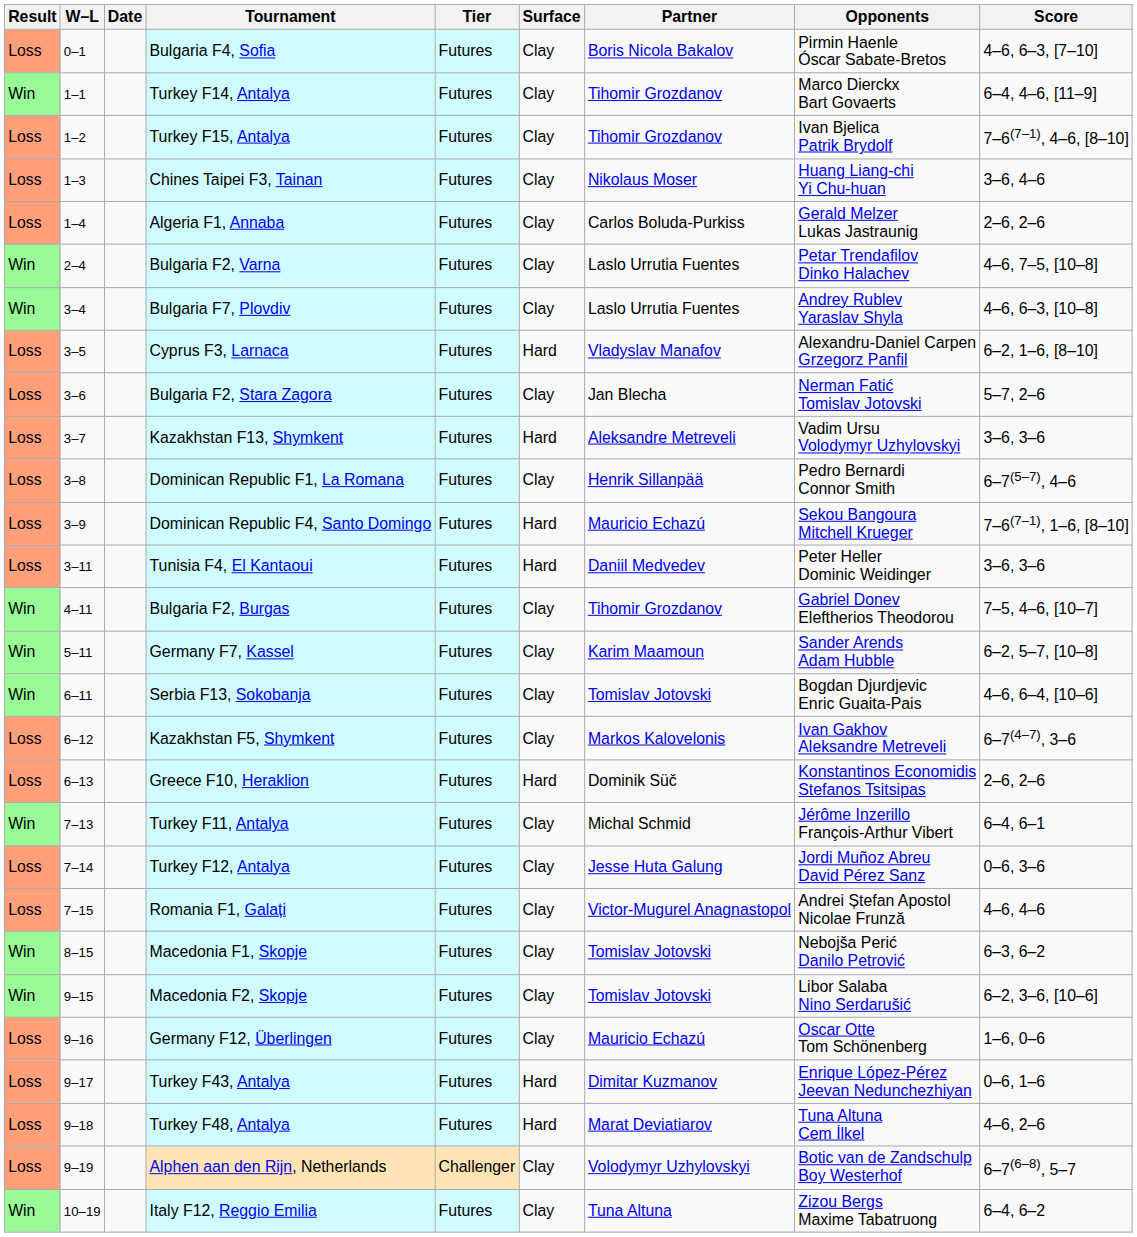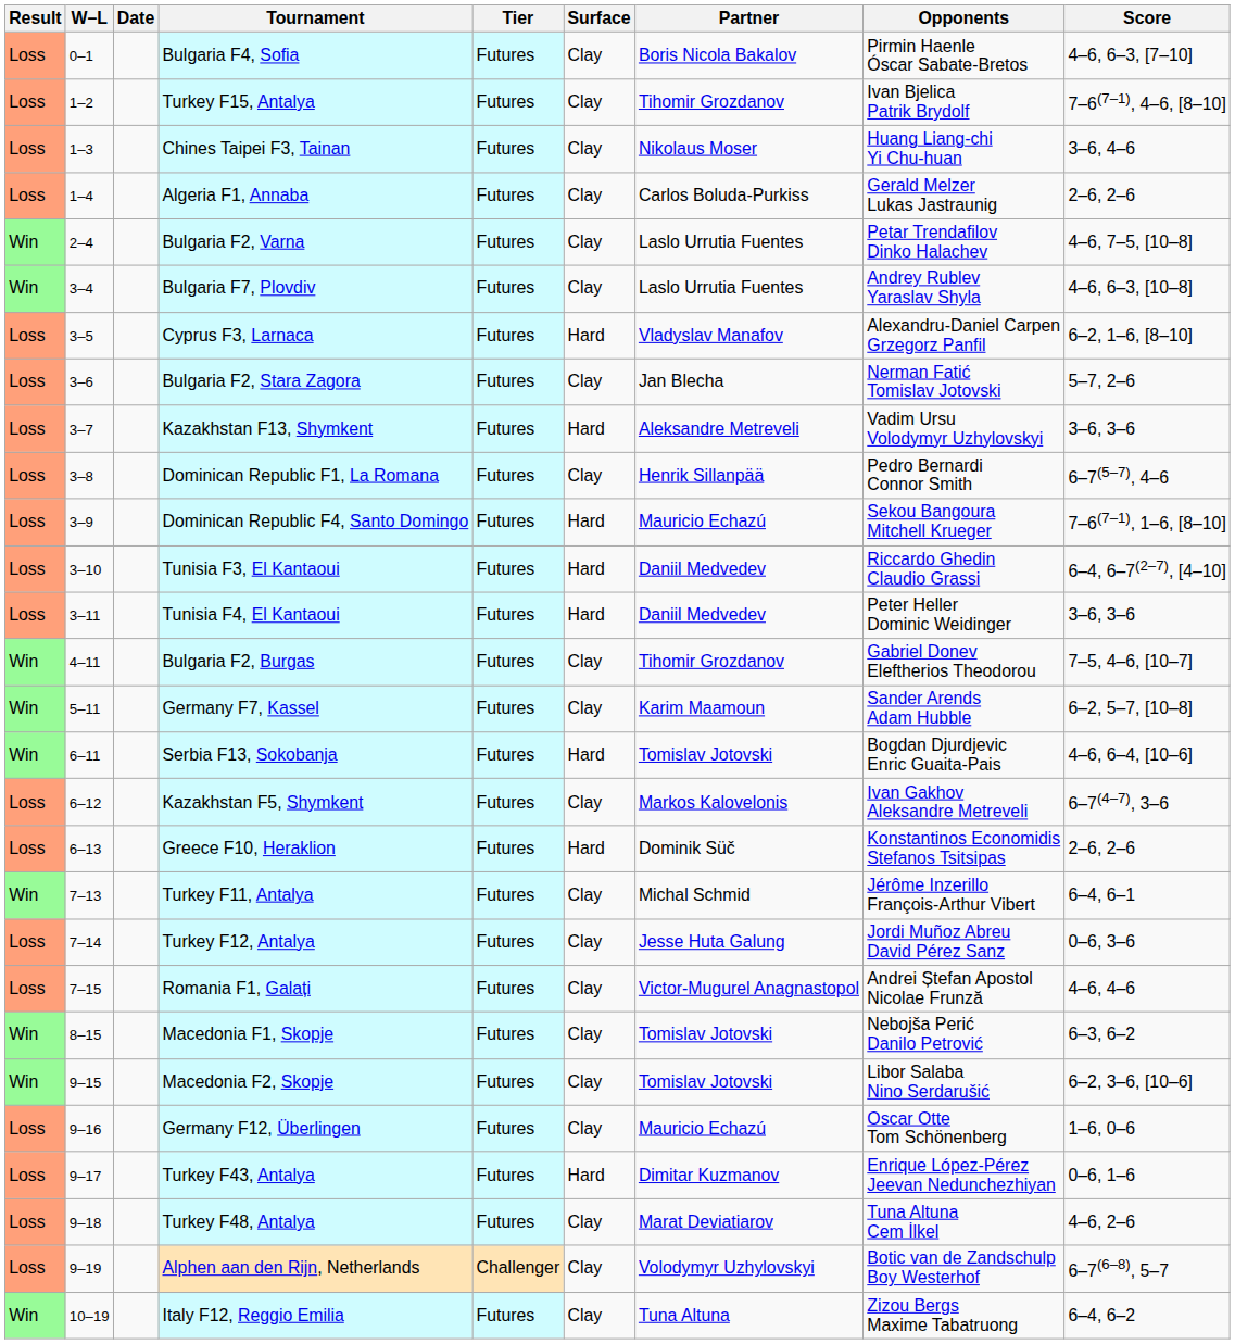- row: Win | 1–1 | Turkey F14, Antalya | Futures | Clay | Tihomir Grozdanov | Marco Dierckx Bart Govaerts | 6–4, 4–6, [11–9]
+ row: Loss | 3–10 | Tunisia F3, El Kantaoui | Futures | Hard | Daniil Medvedev | Riccardo Ghedin Claudio Grassi | 6–4, 6–7(2–7), [4–10]
Serbia F13, Sokobanja | Surface: Clay -> Hard
Turkey F48, Antalya | Surface: Hard -> Clay
